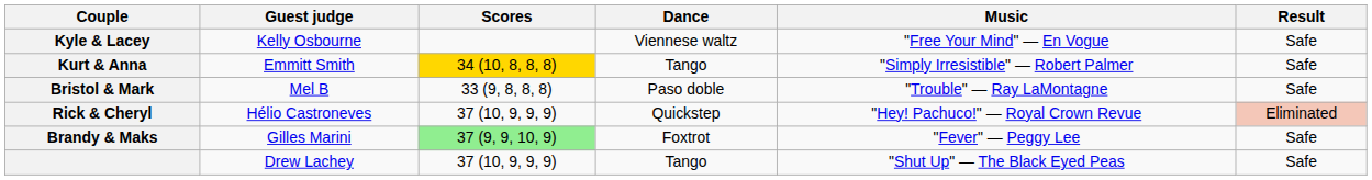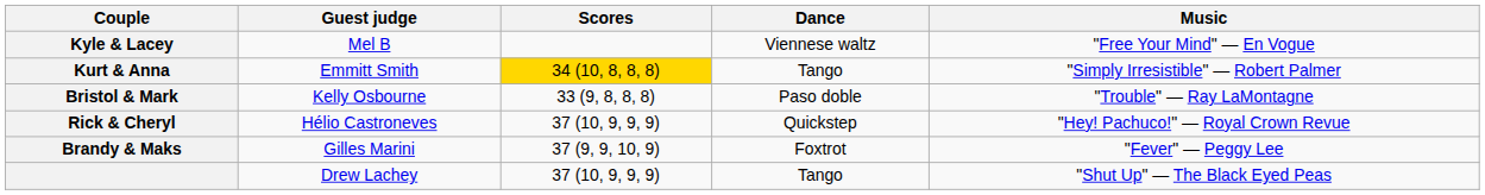- column: Result | Safe | Safe | Safe | Eliminated | Safe | Safe
Kyle & Lacey | Guest judge: Kelly Osbourne -> Mel B
Bristol & Mark | Guest judge: Mel B -> Kelly Osbourne
Brandy & Maks | Scores: lightgreen background -> no background
